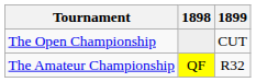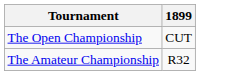- column: 1898 | QF
